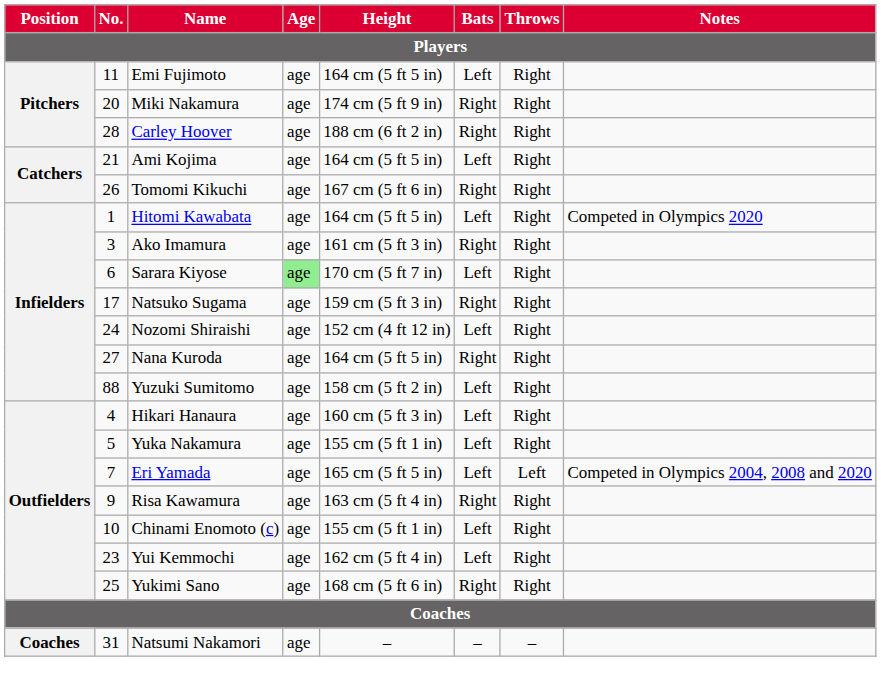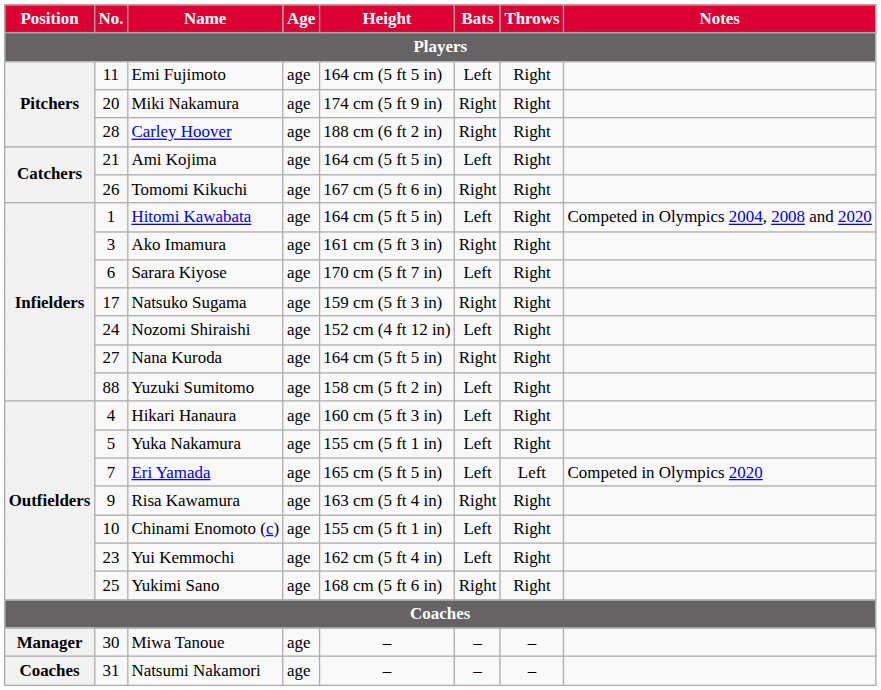Hitomi Kawabata | Notes: Competed in Olympics 2020 -> Competed in Olympics 2004, 2008 and 2020
Sarara Kiyose | Age: lightgreen background -> no background
Eri Yamada | Notes: Competed in Olympics 2004, 2008 and 2020 -> Competed in Olympics 2020
+ row: Manager | 30 | Miwa Tanoue | age | – | – | –
